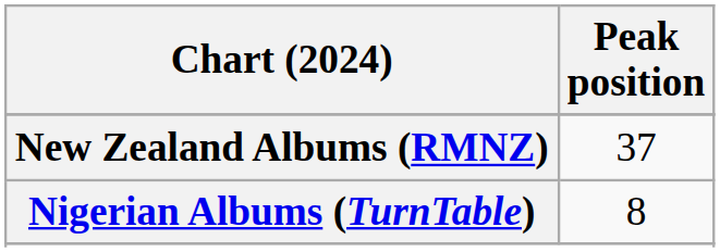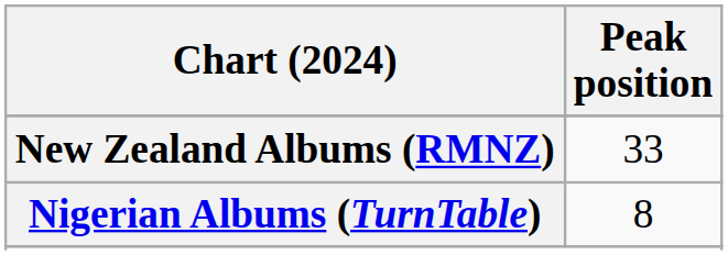New Zealand Albums (RMNZ) | Peak position: 37 -> 33
